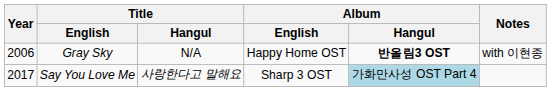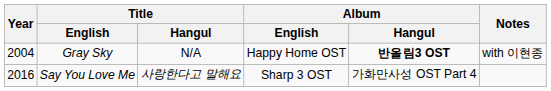Gray Sky | Year: 2006 -> 2004
Say You Love Me | Year: 2017 -> 2016
Say You Love Me | Album / Hangul: lightblue background -> no background
